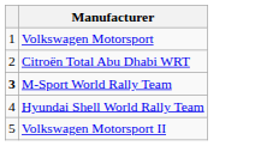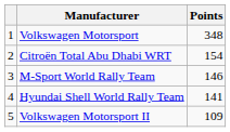+ column: Points | 348 | 154 | 146 | 141 | 109
M-Sport World Rally Team | column 1: bold -> normal
